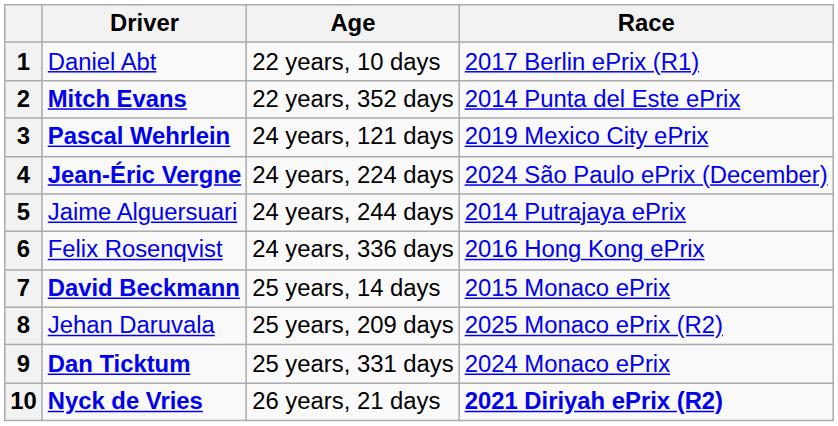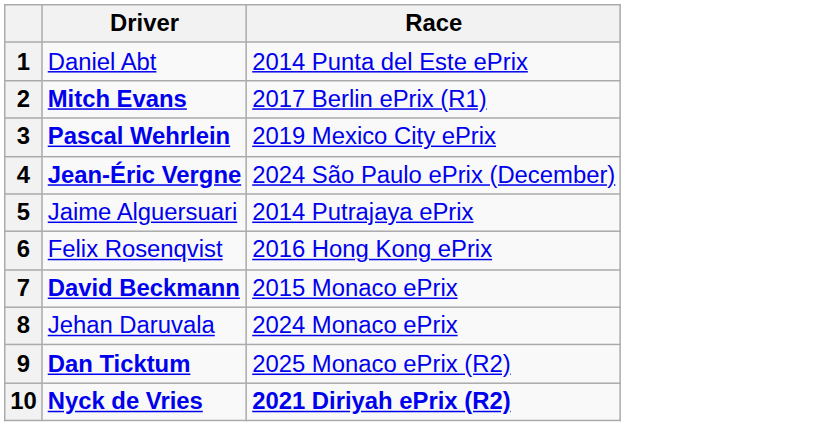- column: Age | 22 years, 10 days | 22 years, 352 days | 24 years, 121 days | 24 years, 224 days | 24 years, 244 days | 24 years, 336 days | 25 years, 14 days | 25 years, 209 days | 25 years, 331 days | 26 years, 21 days
1 | Race: 2017 Berlin ePrix (R1) -> 2014 Punta del Este ePrix
2 | Race: 2014 Punta del Este ePrix -> 2017 Berlin ePrix (R1)
8 | Race: 2025 Monaco ePrix (R2) -> 2024 Monaco ePrix
9 | Race: 2024 Monaco ePrix -> 2025 Monaco ePrix (R2)
